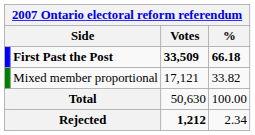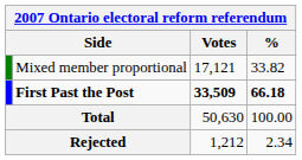rows swapped: First Past the Post <-> Mixed member proportional
Rejected | Votes: bold -> normal
